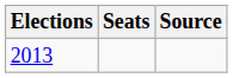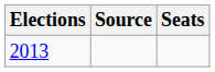columns swapped: Seats <-> Source
